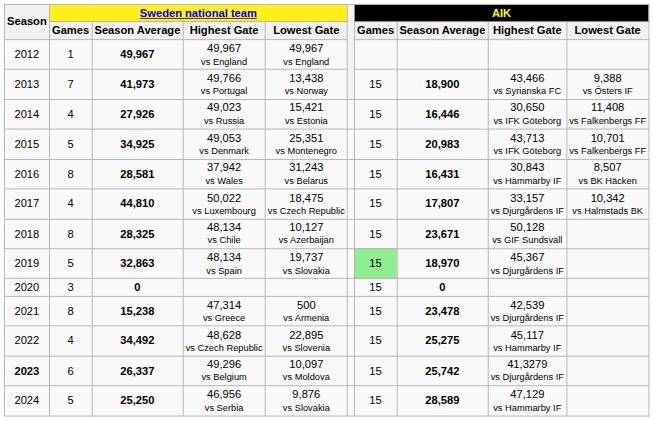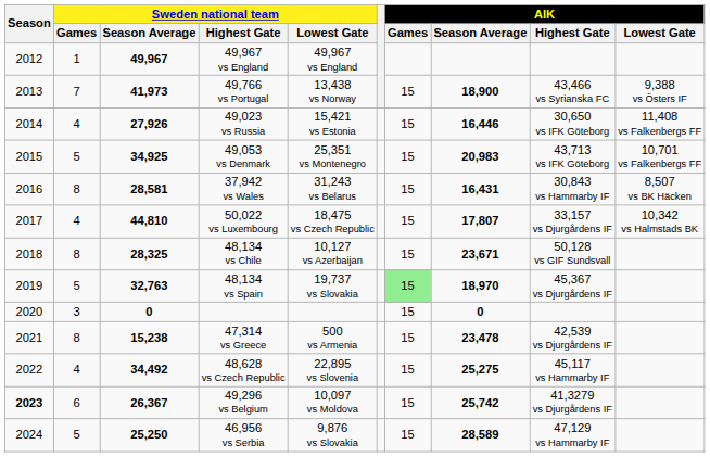48,134 vs Spain | Sweden national team / Season Average: 32,863 -> 32,763
49,296 vs Belgium | Sweden national team / Season Average: 26,337 -> 26,367
